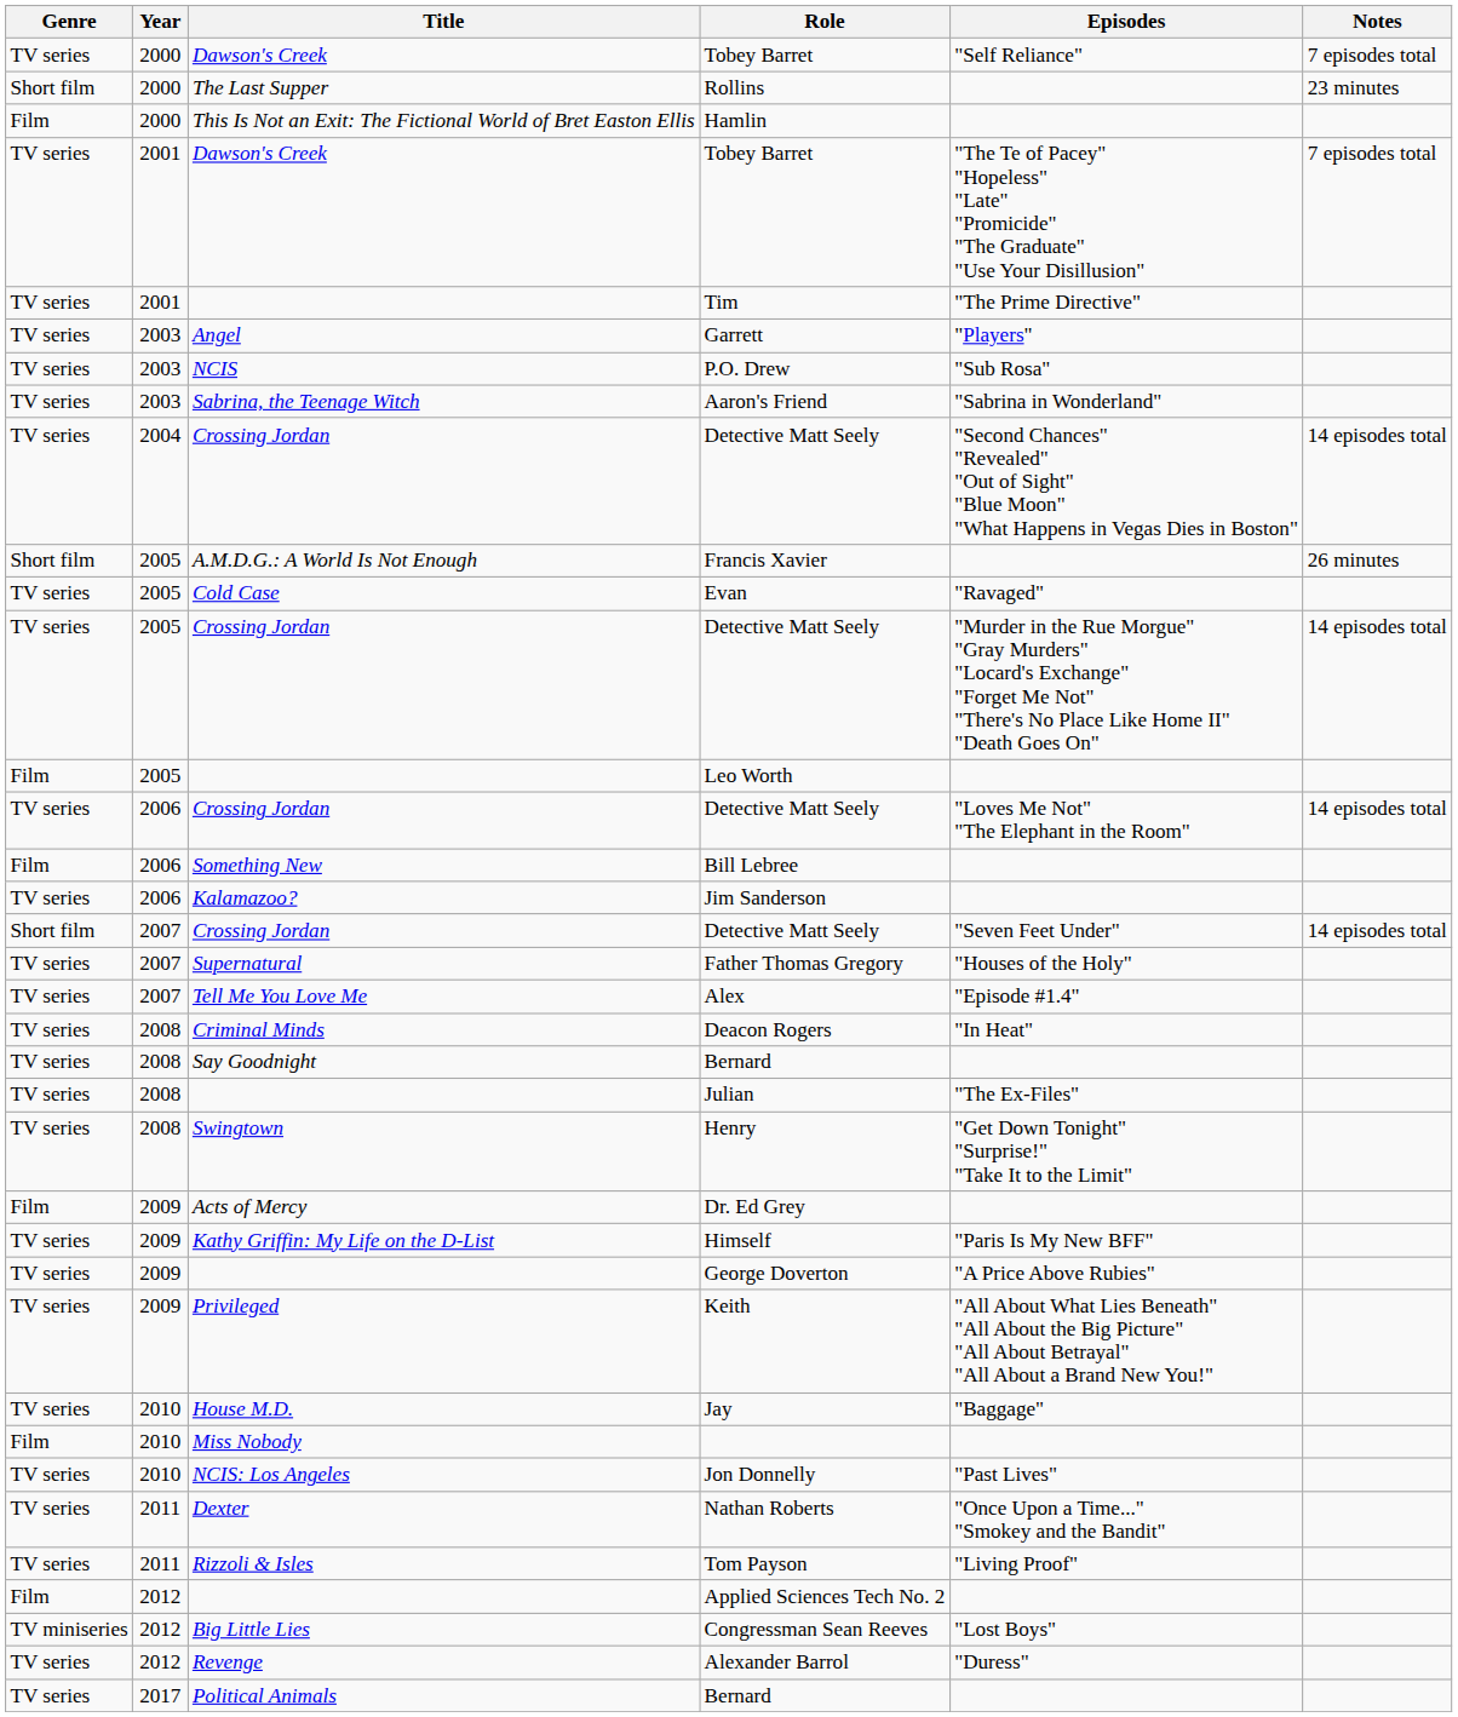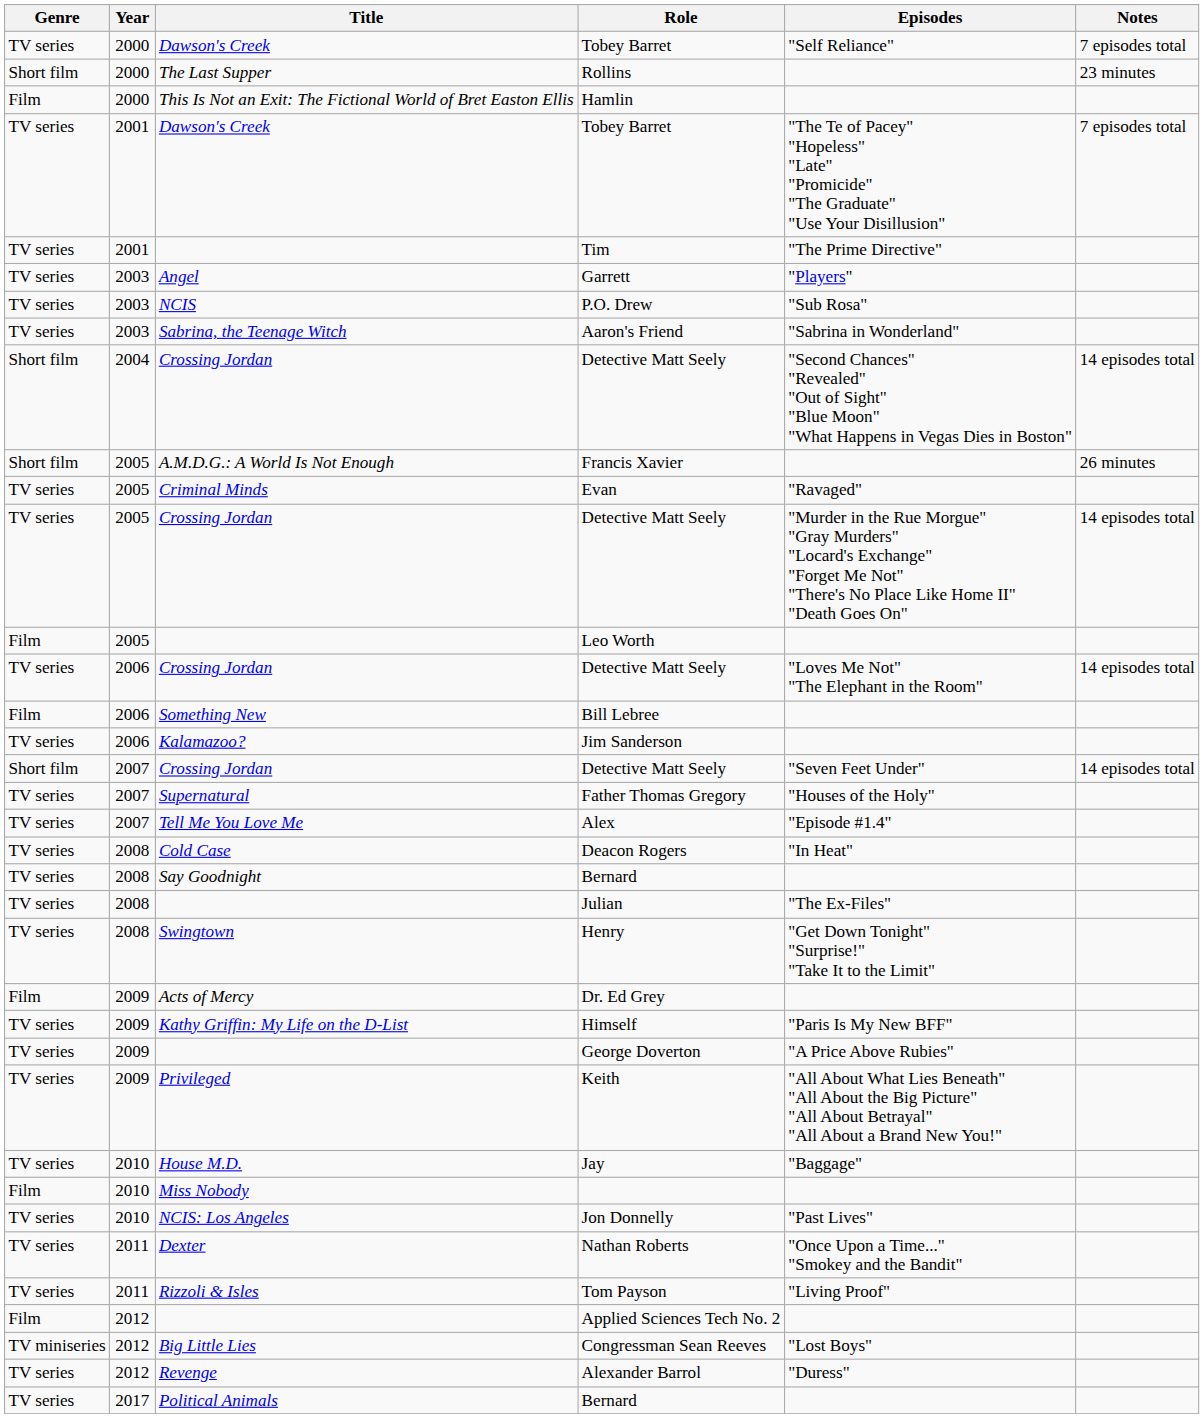2004 / Detective Matt Seely | Genre: TV series -> Short film
Evan | Title: Cold Case -> Criminal Minds
Deacon Rogers | Title: Criminal Minds -> Cold Case
